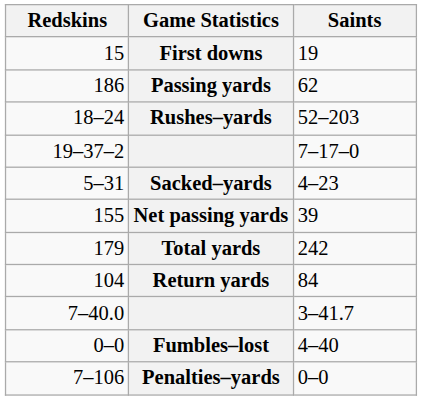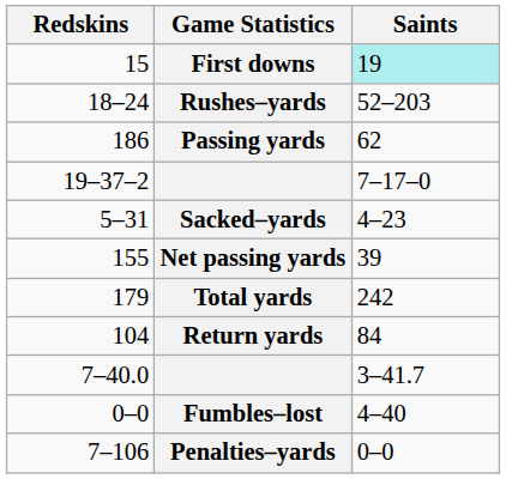First downs | Saints: no background -> paleturquoise background
rows swapped: Rushes–yards <-> Passing yards
